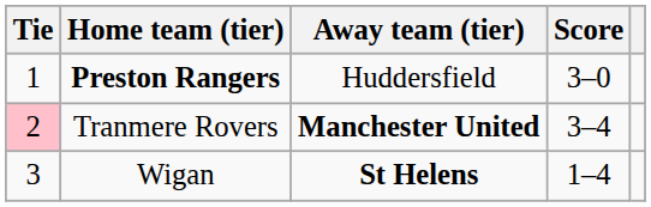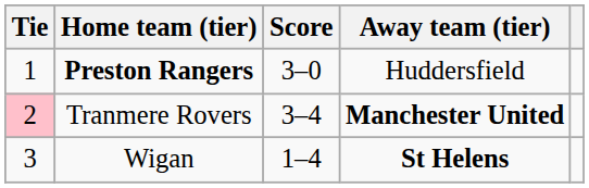columns swapped: Score <-> Away team (tier)
